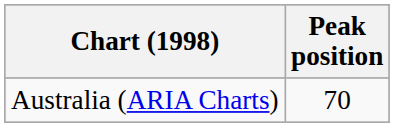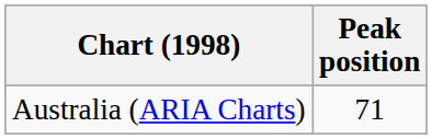Australia (ARIA Charts) | Peak position: 70 -> 71
